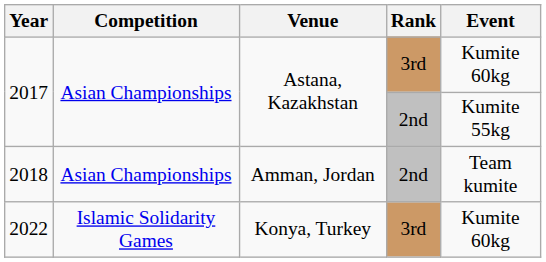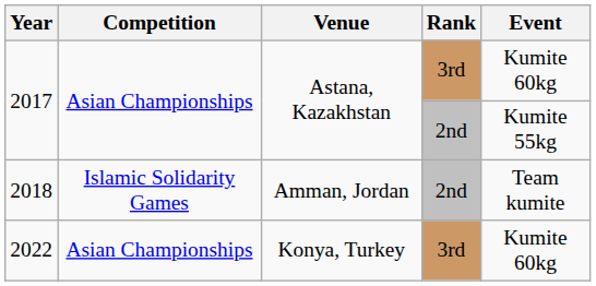2018 | Competition: Asian Championships -> Islamic Solidarity Games
2022 | Competition: Islamic Solidarity Games -> Asian Championships
